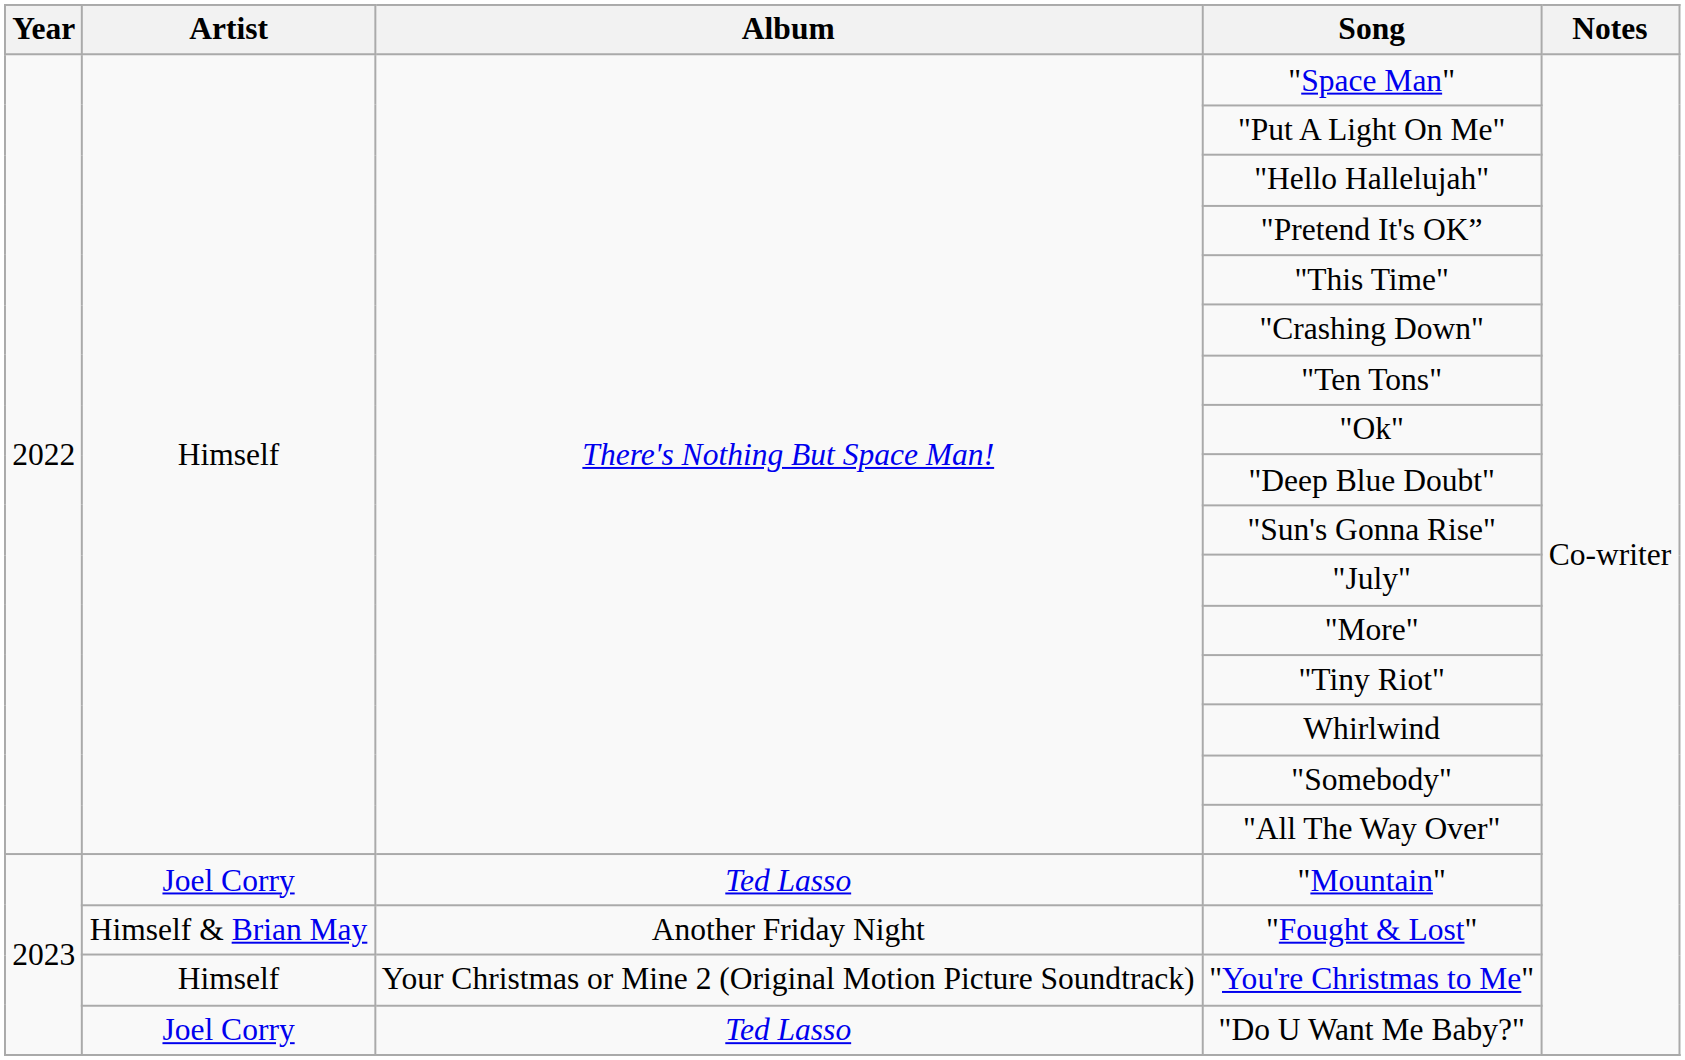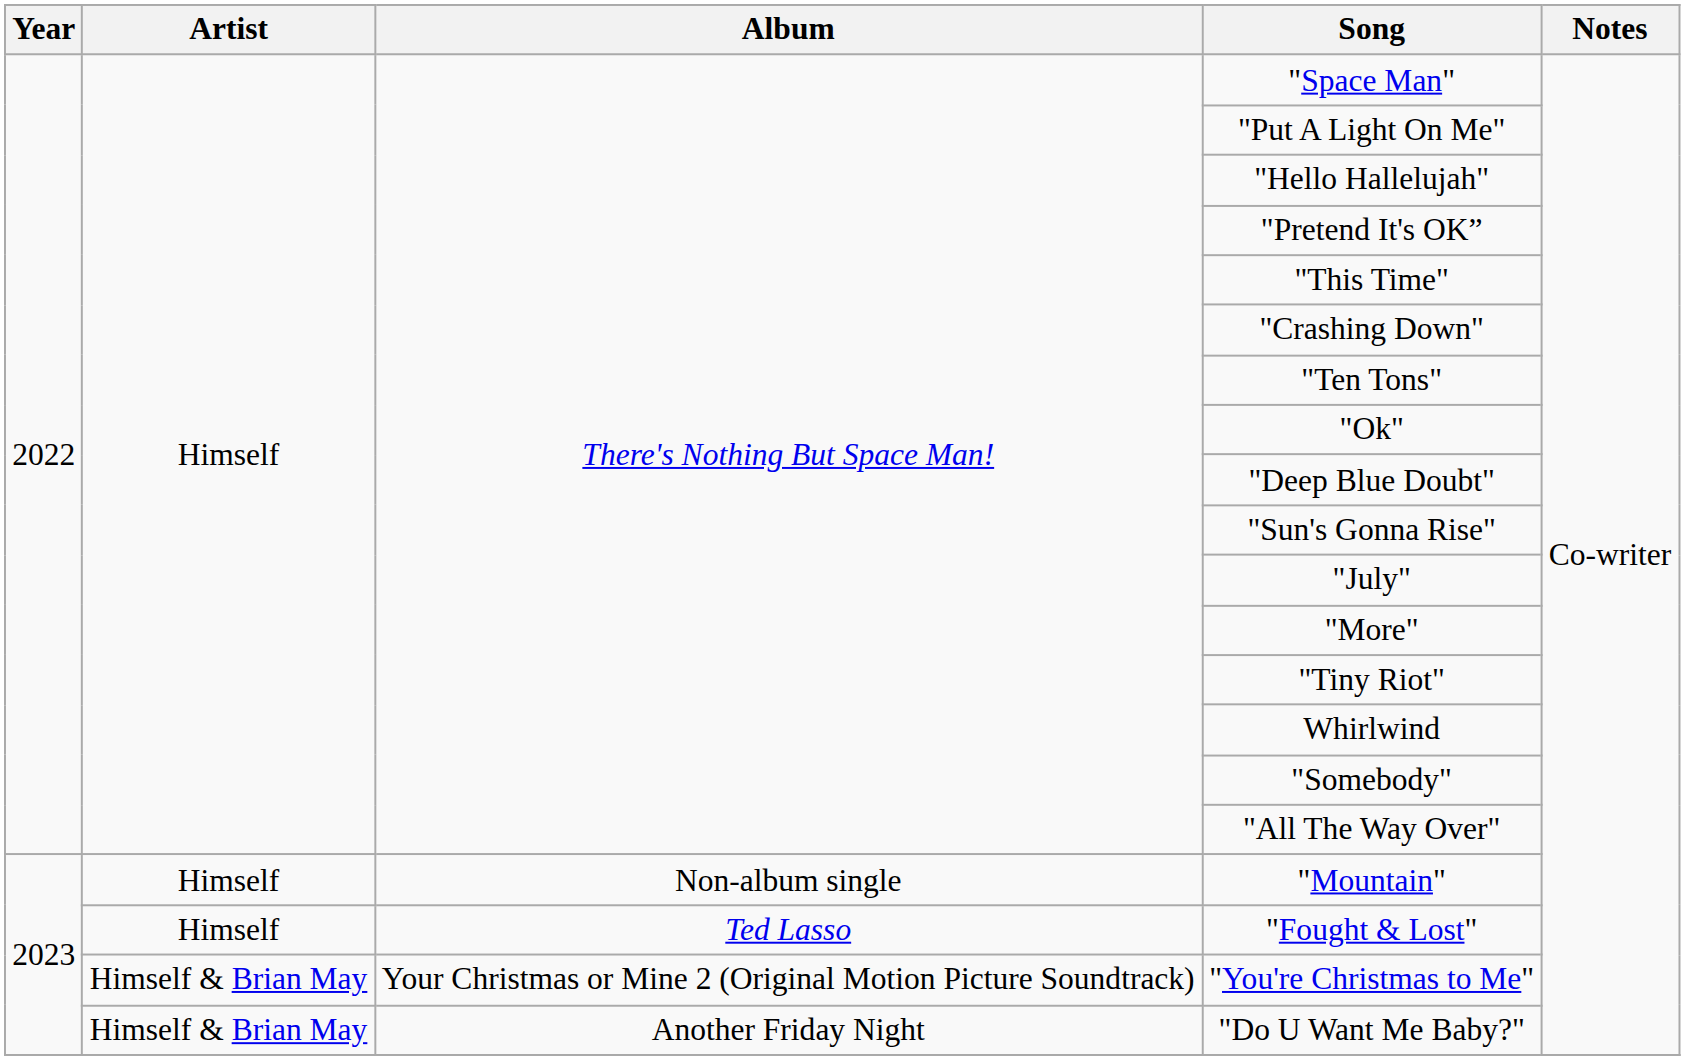"Mountain" | Artist: Joel Corry -> Himself
"Mountain" | Album: Ted Lasso -> Non-album single
"Fought & Lost" | Artist: Himself & Brian May -> Himself
"Fought & Lost" | Album: Another Friday Night -> Ted Lasso
"You're Christmas to Me" | Artist: Himself -> Himself & Brian May
"Do U Want Me Baby?" | Artist: Joel Corry -> Himself & Brian May
"Do U Want Me Baby?" | Album: Ted Lasso -> Another Friday Night
